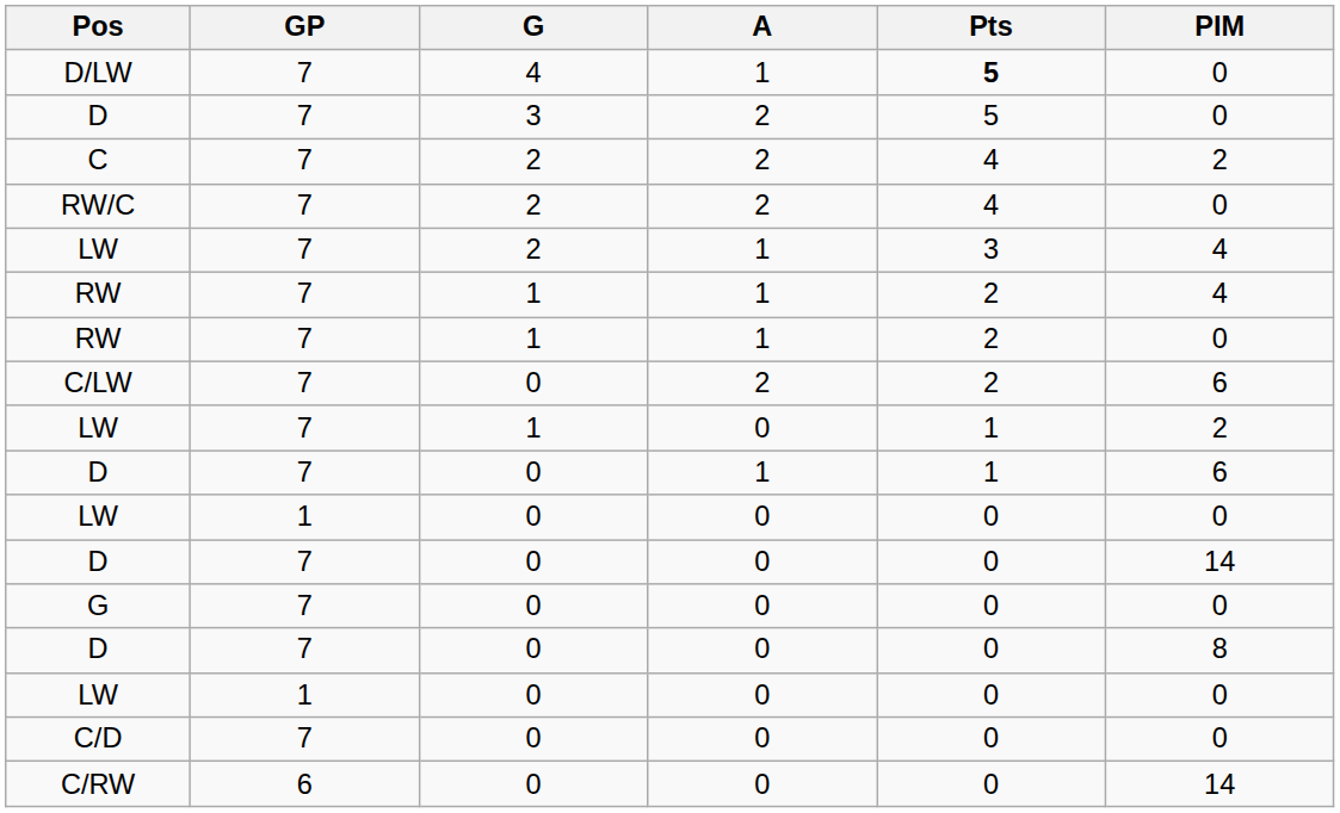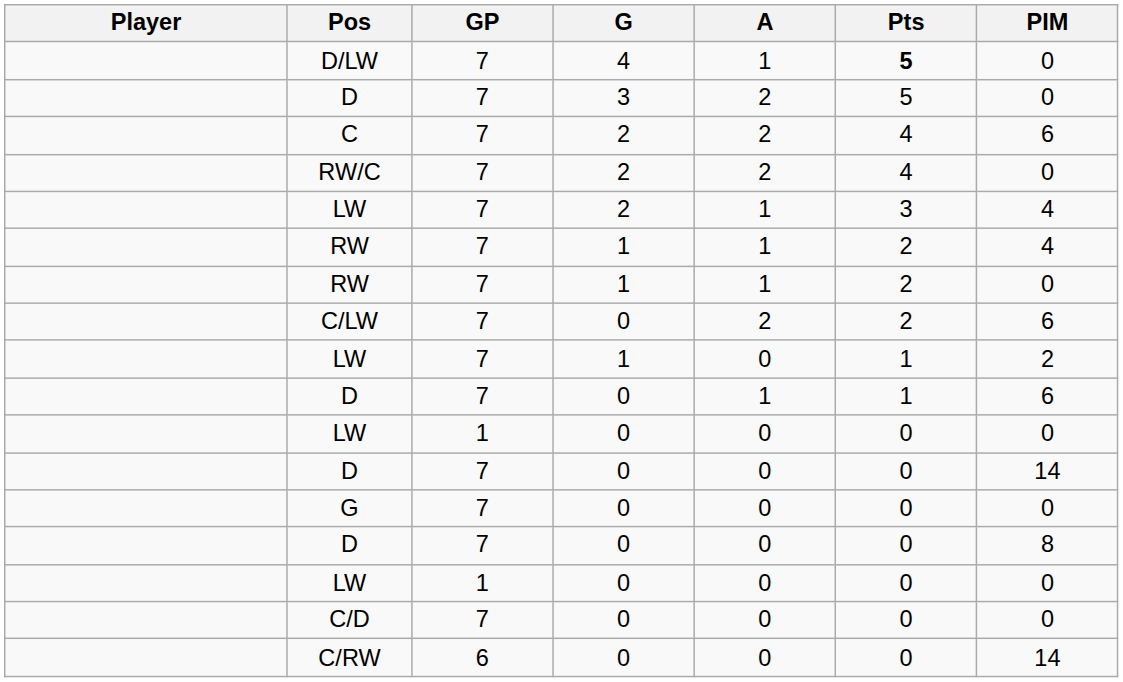+ column: Player
C | PIM: 2 -> 6
